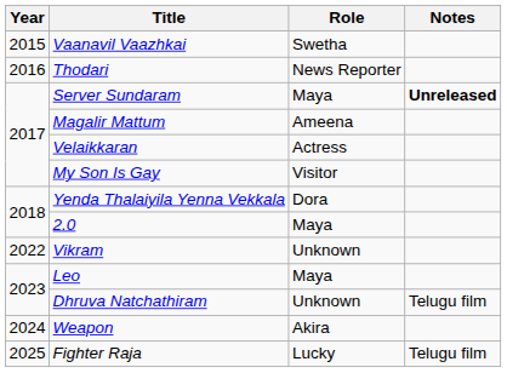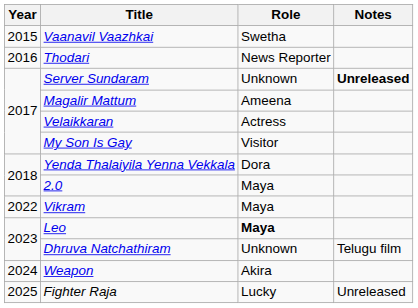Server Sundaram | Role: Maya -> Unknown
Vikram | Role: Unknown -> Maya
Leo | Role: normal -> bold
Fighter Raja | Notes: Telugu film -> Unreleased
